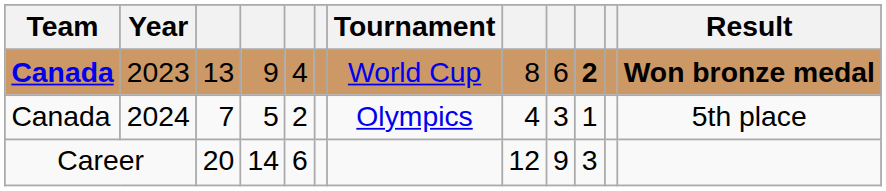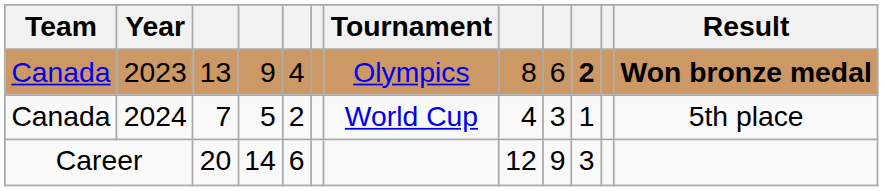2023 | Team: bold -> normal
2023 | Tournament: World Cup -> Olympics
2024 | Tournament: Olympics -> World Cup
